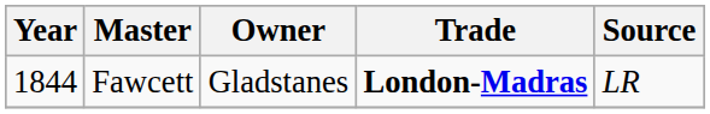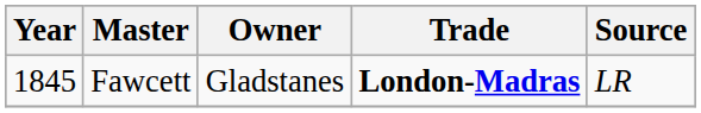Fawcett | Year: 1844 -> 1845
